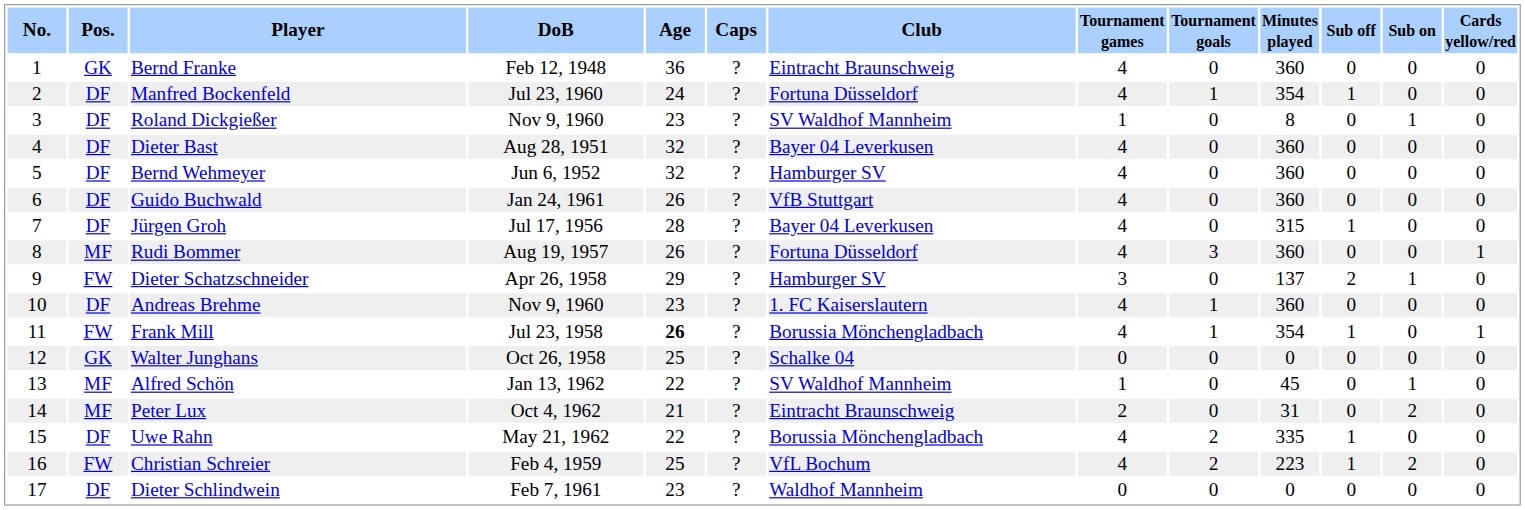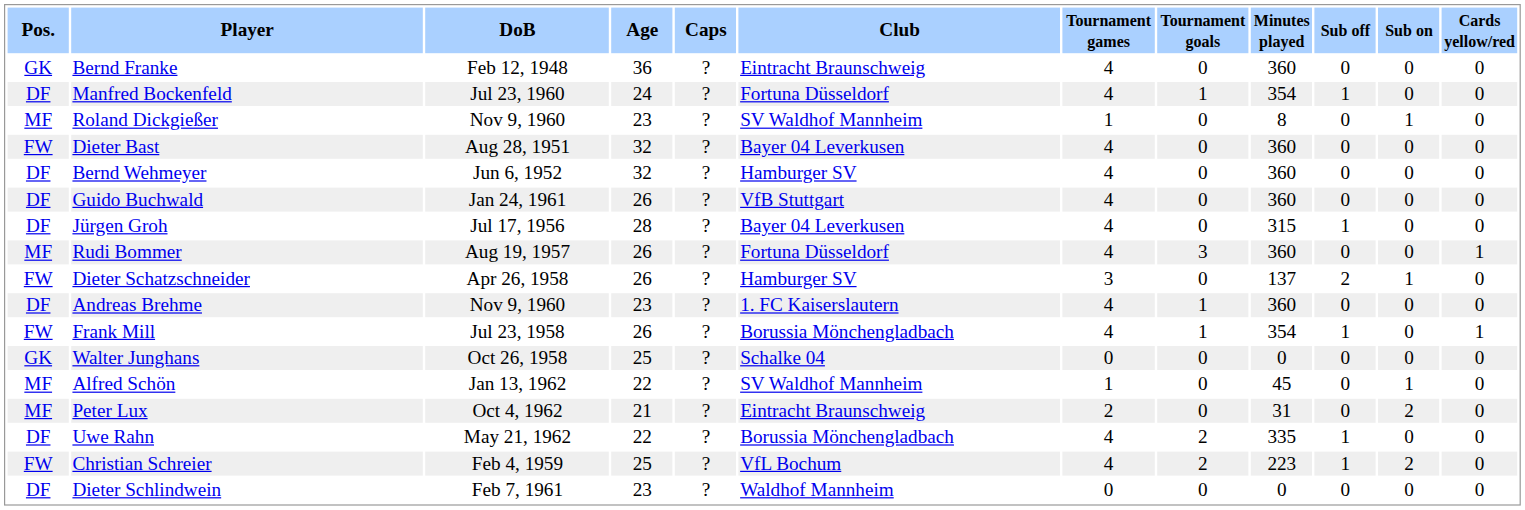- column: No. | 1 | 2 | 3 | 4 | 5 | 6 | 7 | 8 | 9 | 10 | 11 | 12 | 13 | 14 | 15 | 16 | 17
Roland Dickgießer | Pos.: DF -> MF
Dieter Bast | Pos.: DF -> FW
Dieter Schatzschneider | Age: 29 -> 26
Frank Mill | Age: bold -> normal
